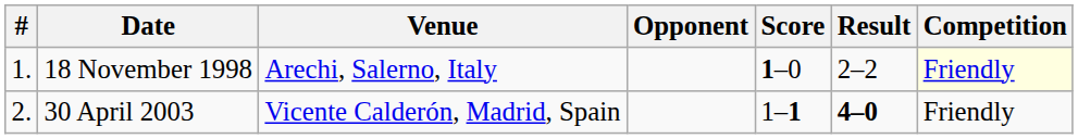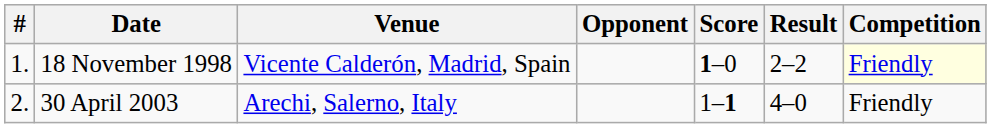18 November 1998 | Venue: Arechi, Salerno, Italy -> Vicente Calderón, Madrid, Spain
30 April 2003 | Venue: Vicente Calderón, Madrid, Spain -> Arechi, Salerno, Italy
30 April 2003 | Result: bold -> normal
